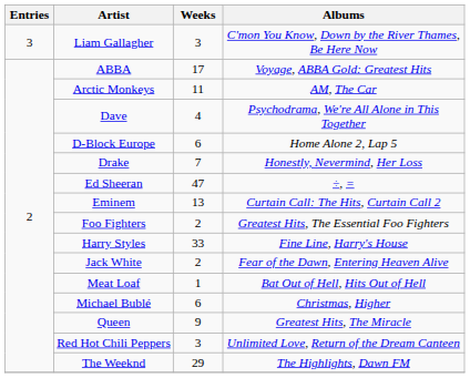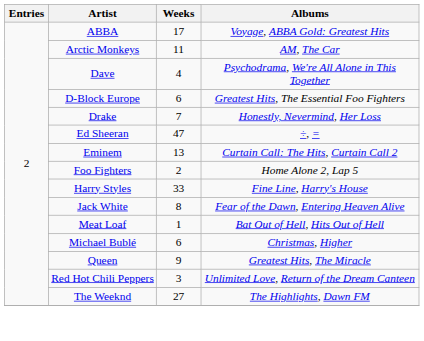- row: 3 | Liam Gallagher | 3 | C'mon You Know, Down by the River Thames, Be Here Now
D-Block Europe | Albums: Home Alone 2, Lap 5 -> Greatest Hits, The Essential Foo Fighters
Foo Fighters | Albums: Greatest Hits, The Essential Foo Fighters -> Home Alone 2, Lap 5
Jack White | Weeks: 2 -> 8
The Weeknd | Weeks: 29 -> 27
